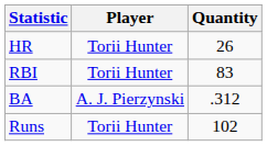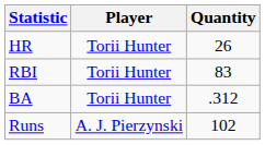BA | Player: A. J. Pierzynski -> Torii Hunter
Runs | Player: Torii Hunter -> A. J. Pierzynski
